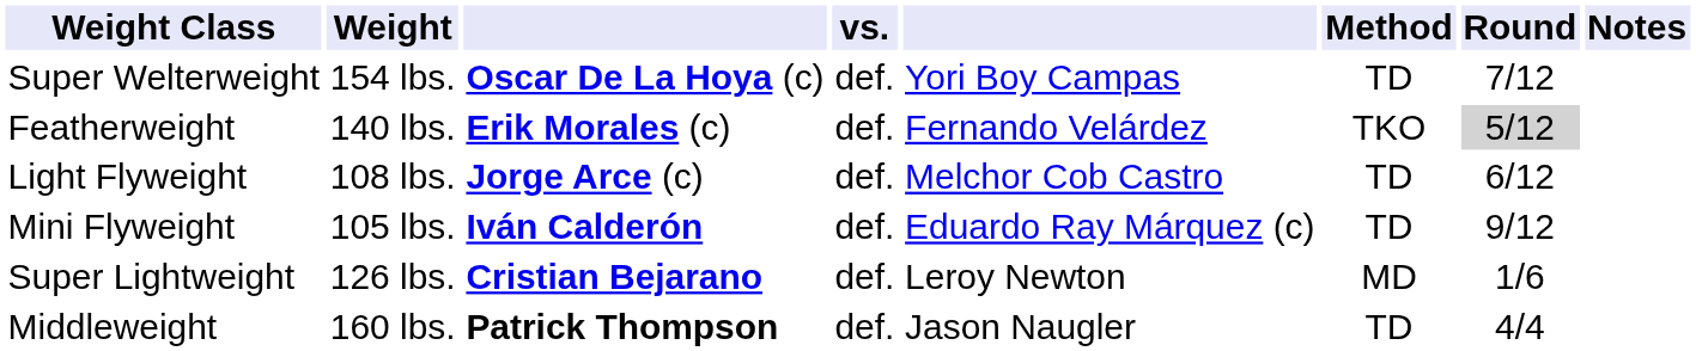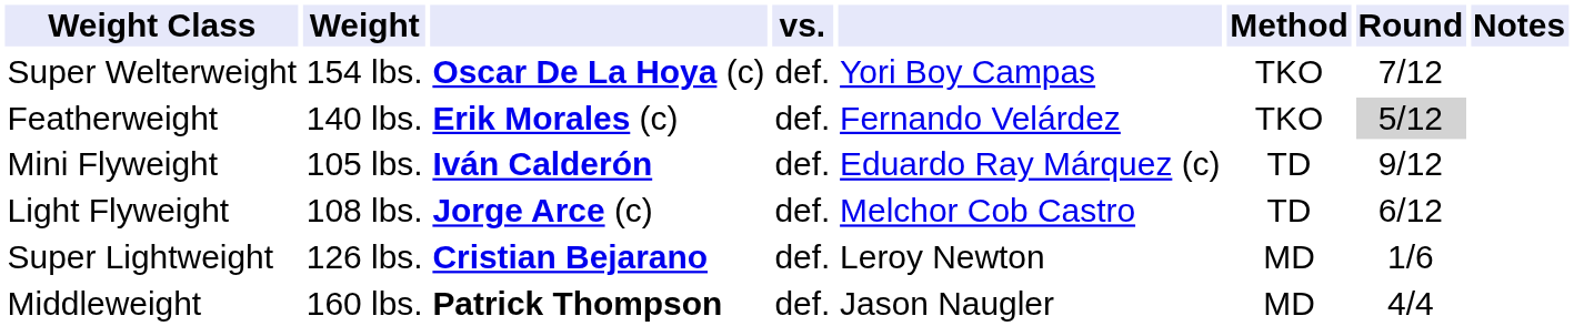Super Welterweight | Method: TD -> TKO
rows swapped: Light Flyweight <-> Mini Flyweight
Middleweight | Method: TD -> MD
